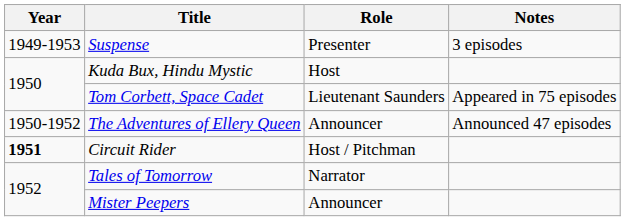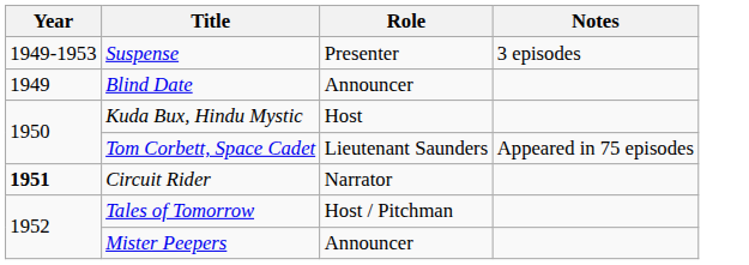+ row: 1949 | Blind Date | Announcer
- row: 1950-1952 | The Adventures of Ellery Queen | Announcer | Announced 47 episodes
Circuit Rider | Role: Host / Pitchman -> Narrator
Tales of Tomorrow | Role: Narrator -> Host / Pitchman
